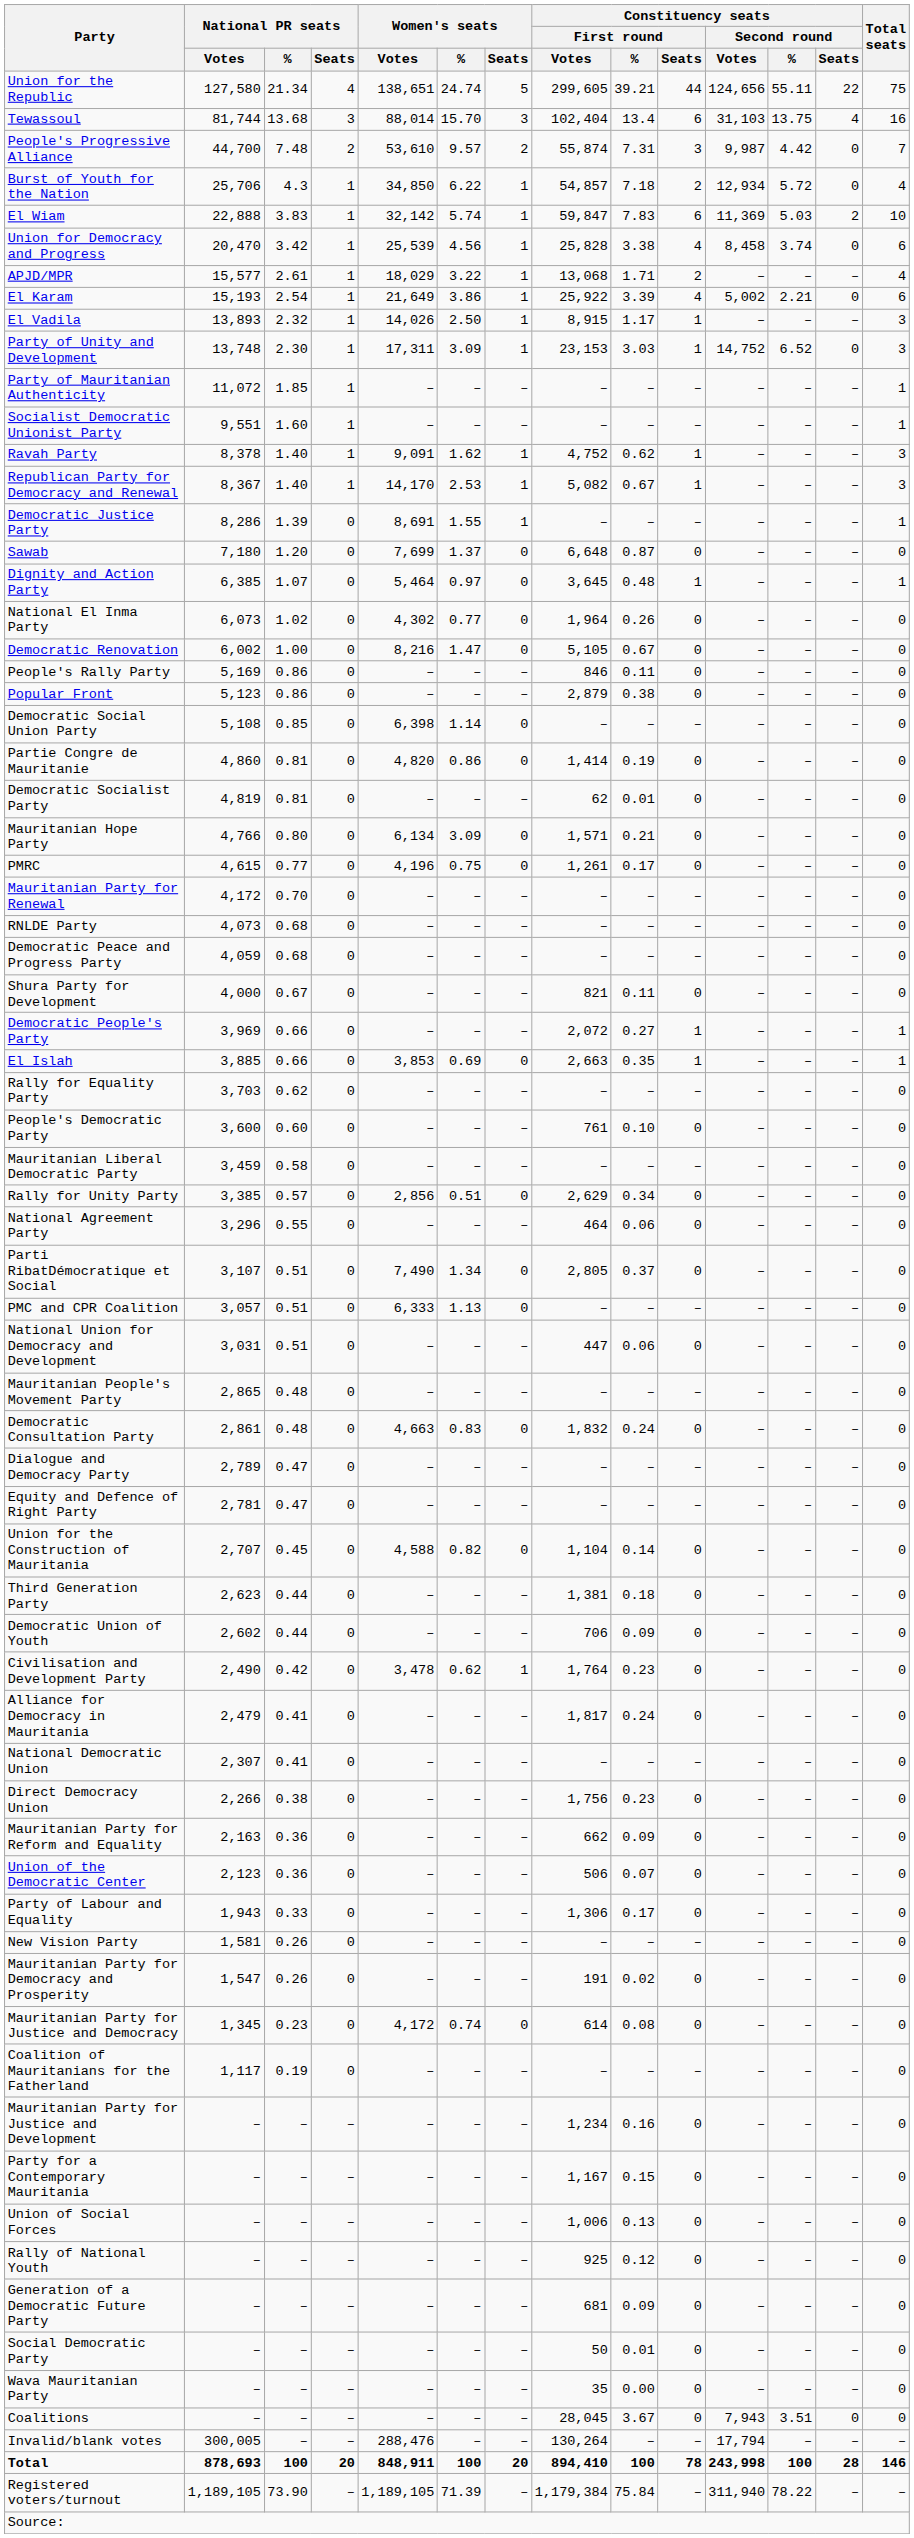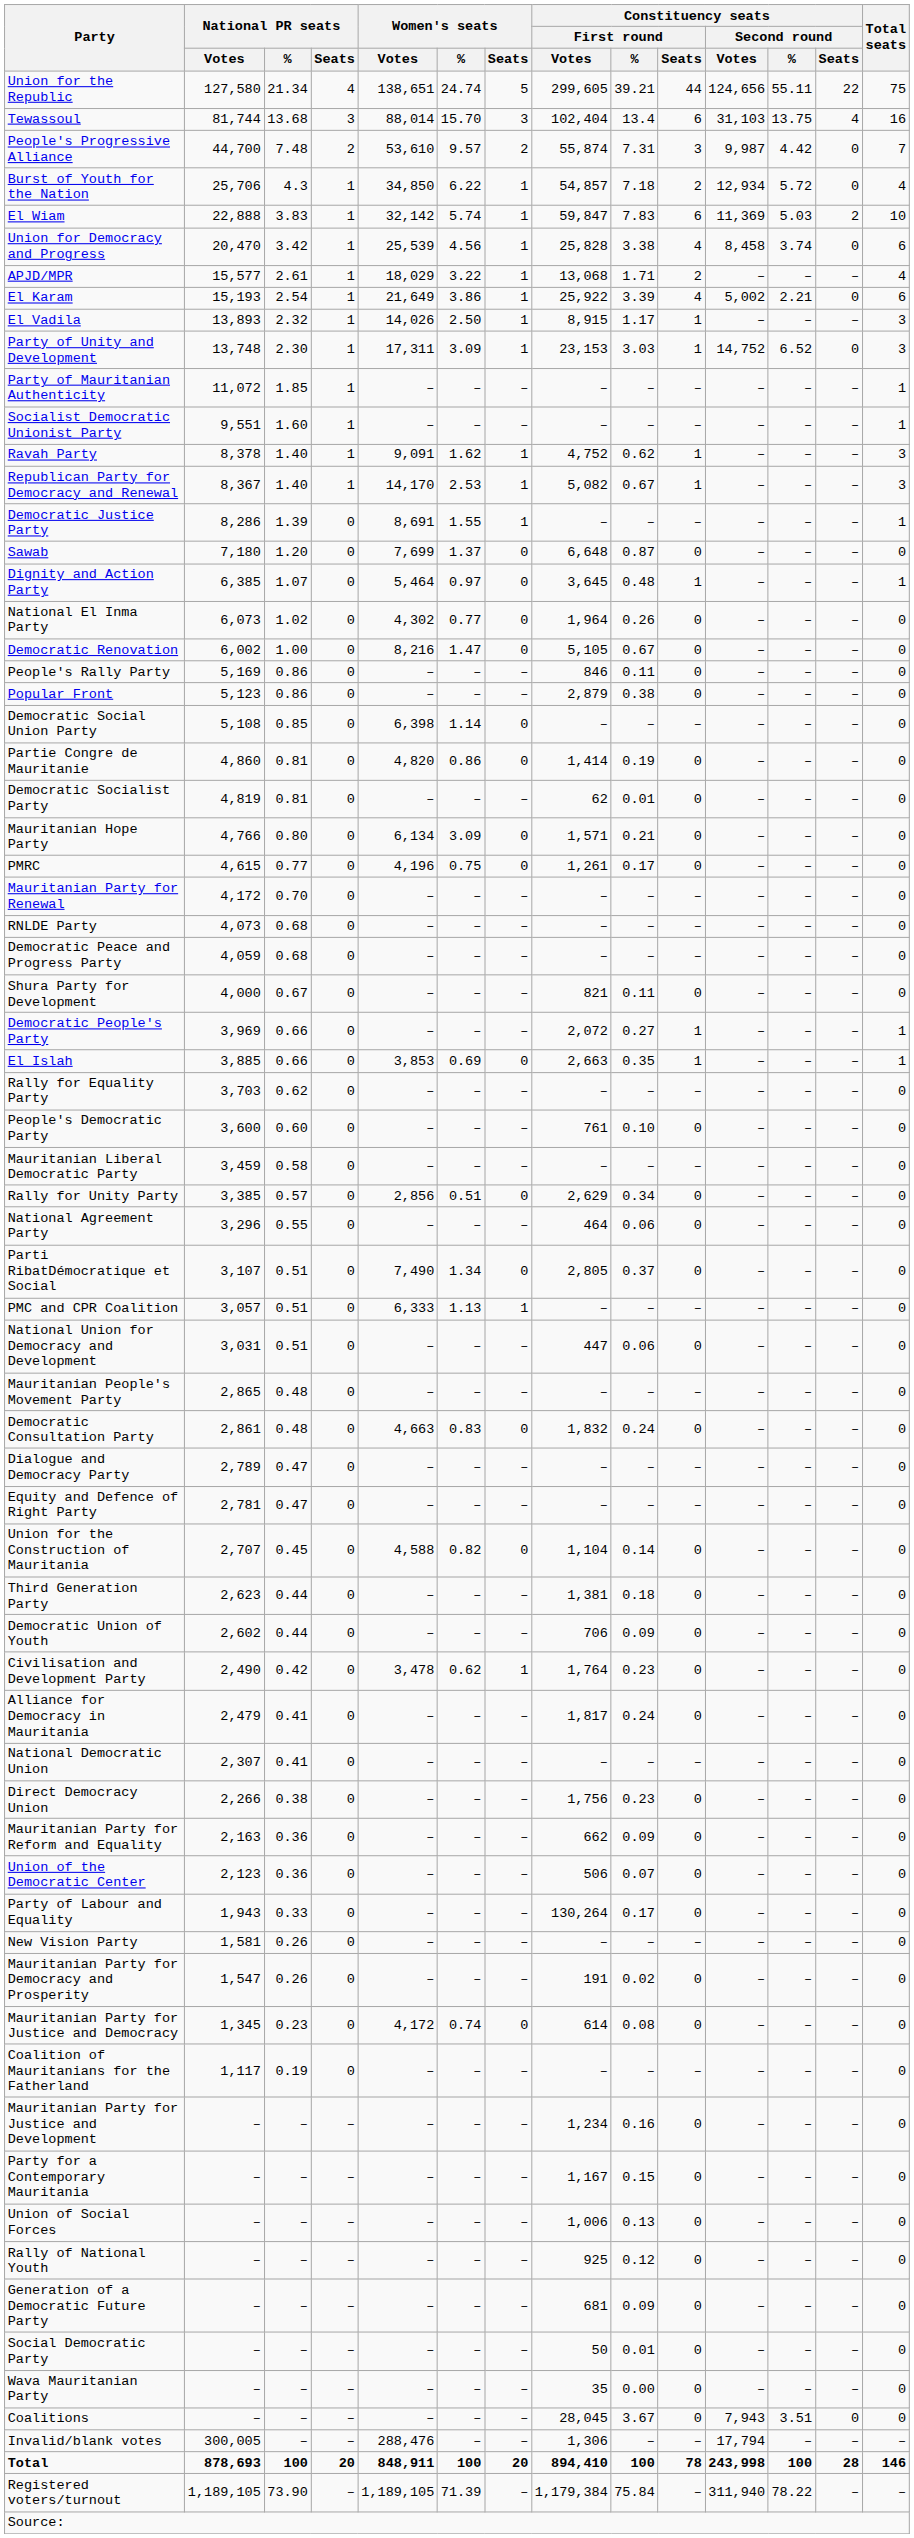PMC and CPR Coalition | Women's seats / Seats: 0 -> 1
Party of Labour and Equality | Constituency seats / First round / Votes: 1,306 -> 130,264
Invalid/blank votes | Constituency seats / First round / Votes: 130,264 -> 1,306
